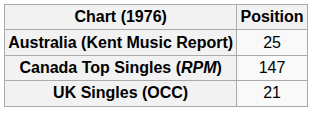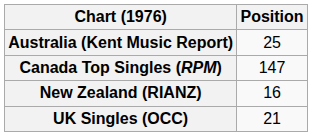+ row: New Zealand (RIANZ) | 16
